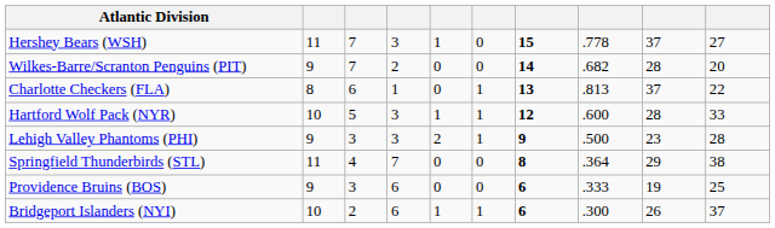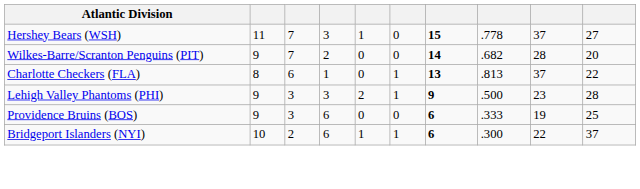- row: Hartford Wolf Pack (NYR) | 10 | 5 | 3 | 1 | 1 | 12 | .600 | 28 | 33
- row: Springfield Thunderbirds (STL) | 11 | 4 | 7 | 0 | 0 | 8 | .364 | 29 | 38
Bridgeport Islanders (NYI) | column 9: 26 -> 22
